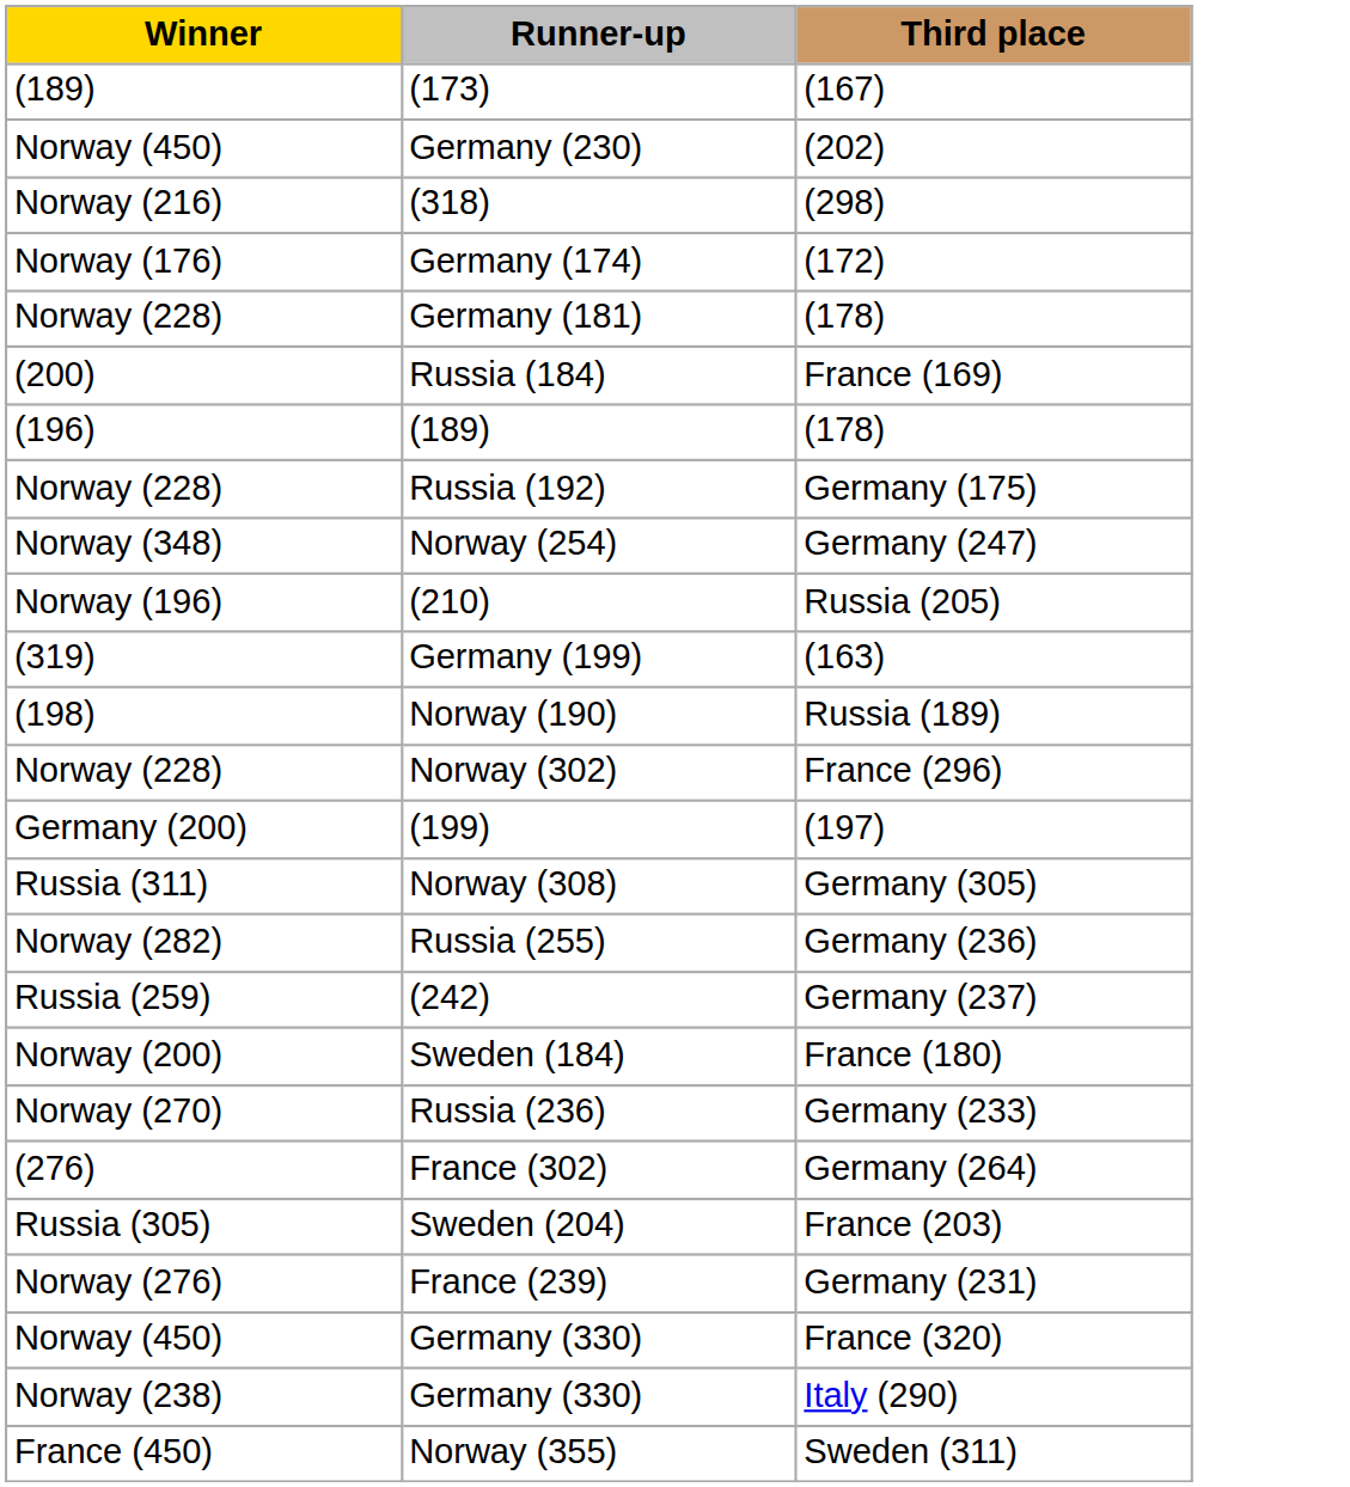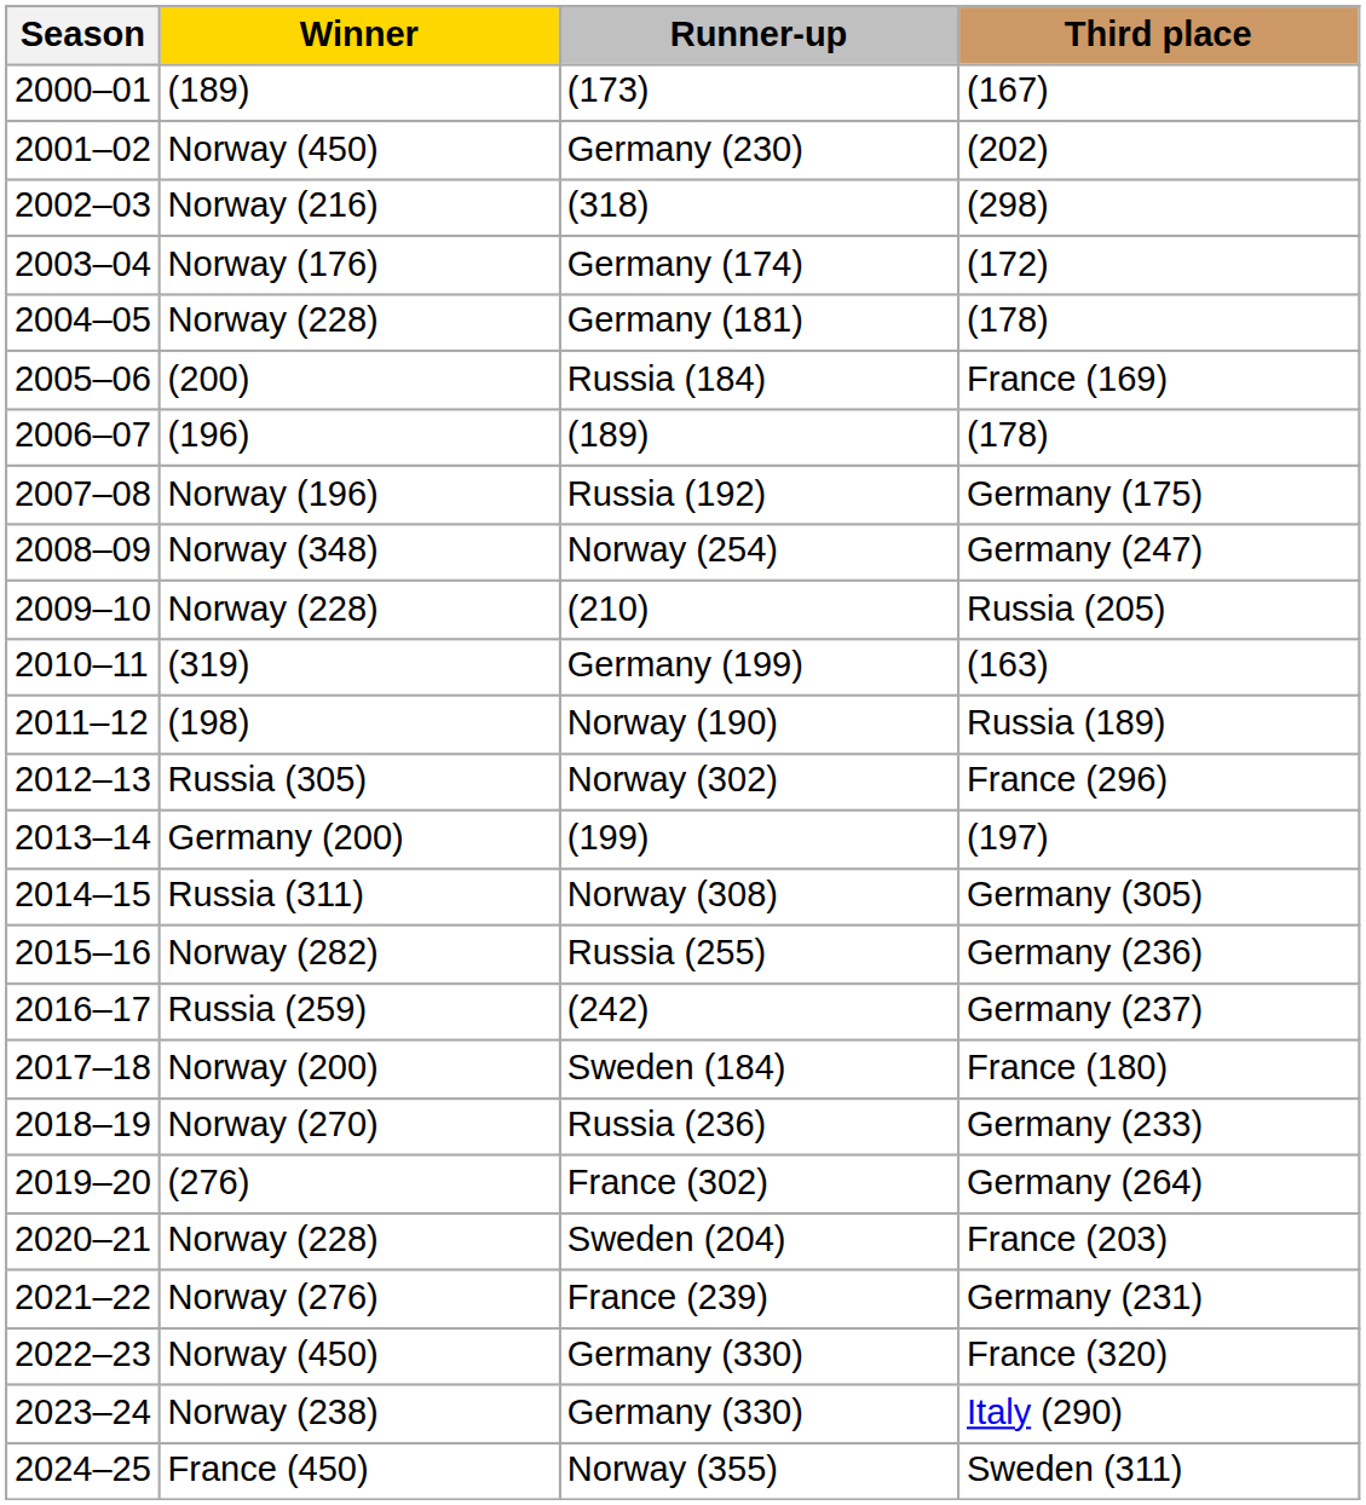+ column: Season | 2000–01 | 2001–02 | 2002–03 | 2003–04 | 2004–05 | 2005–06 | 2006–07 | 2007–08 | 2008–09 | 2009–10 | 2010–11 | 2011–12 | 2012–13 | 2013–14 | 2014–15 | 2015–16 | 2016–17 | 2017–18 | 2018–19 | 2019–20 | 2020–21 | 2021–22 | 2022–23 | 2023–24 | 2024–25
Russia (192) | Winner: Norway (228) -> Norway (196)
(210) | Winner: Norway (196) -> Norway (228)
Norway (302) | Winner: Norway (228) -> Russia (305)
Sweden (204) | Winner: Russia (305) -> Norway (228)
